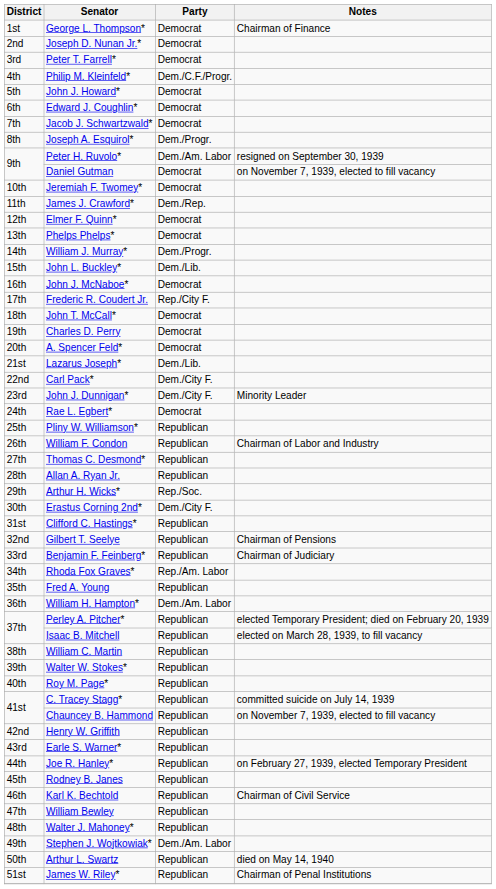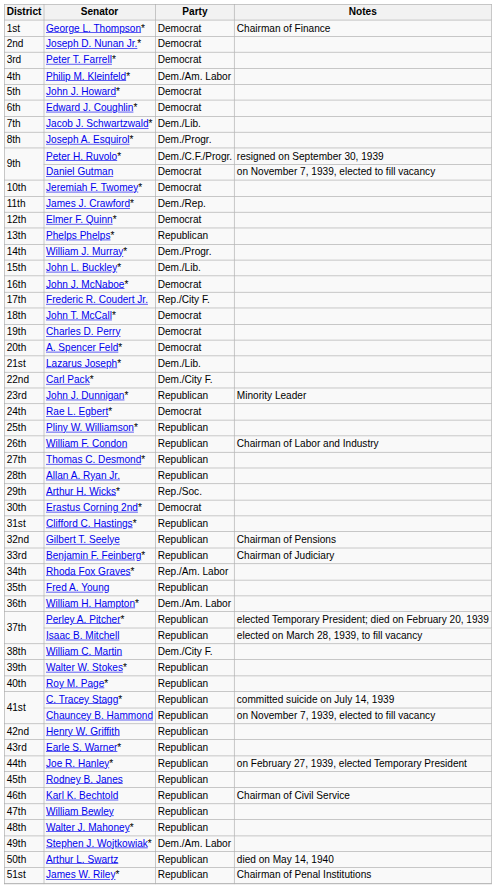Philip M. Kleinfeld* | Party: Dem./C.F./Progr. -> Dem./Am. Labor
Jacob J. Schwartzwald* | Party: Democrat -> Dem./Lib.
Peter H. Ruvolo* | Party: Dem./Am. Labor -> Dem./C.F./Progr.
Phelps Phelps* | Party: Democrat -> Republican
John J. Dunnigan* | Party: Dem./City F. -> Republican
Erastus Corning 2nd* | Party: Dem./City F. -> Democrat
William C. Martin | Party: Republican -> Dem./City F.
